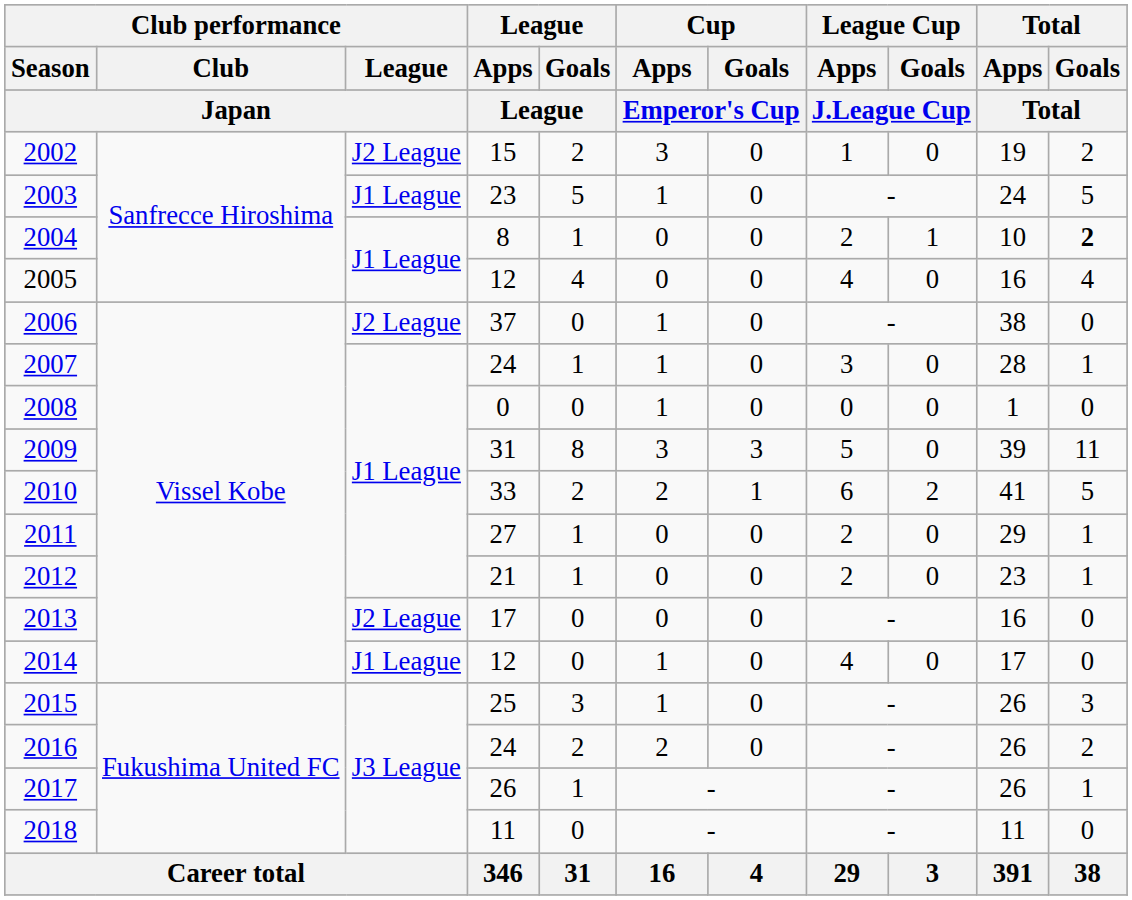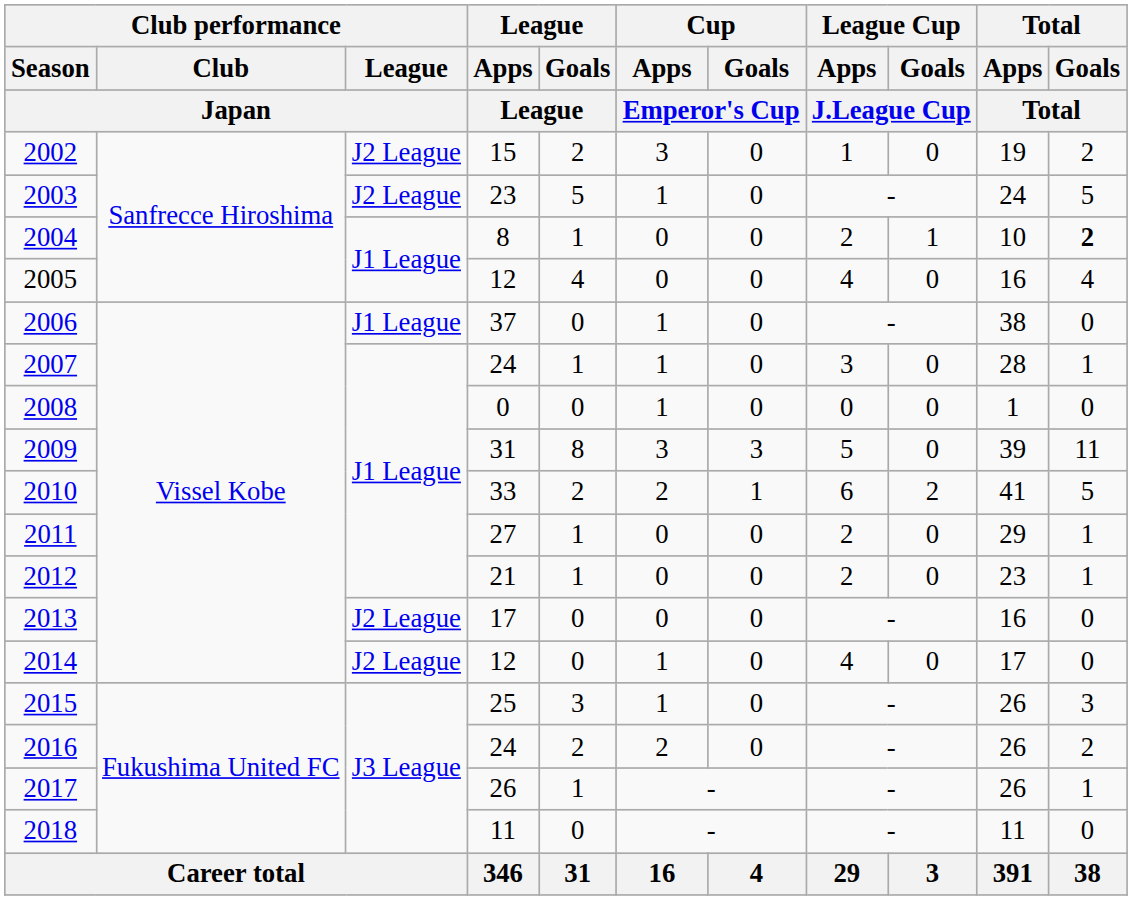2003 | Club performance / League / Japan: J1 League -> J2 League
2006 | Club performance / League / Japan: J2 League -> J1 League
2014 | Club performance / League / Japan: J1 League -> J2 League
